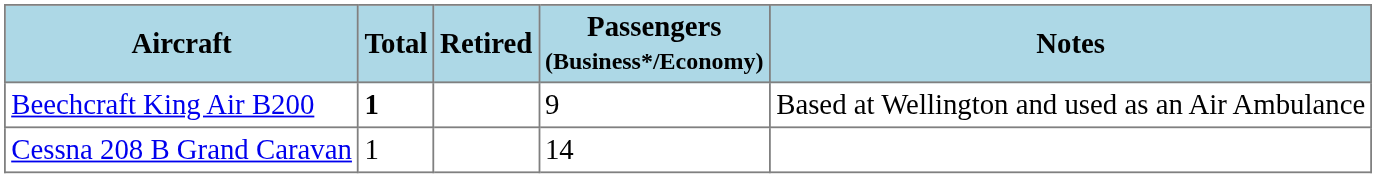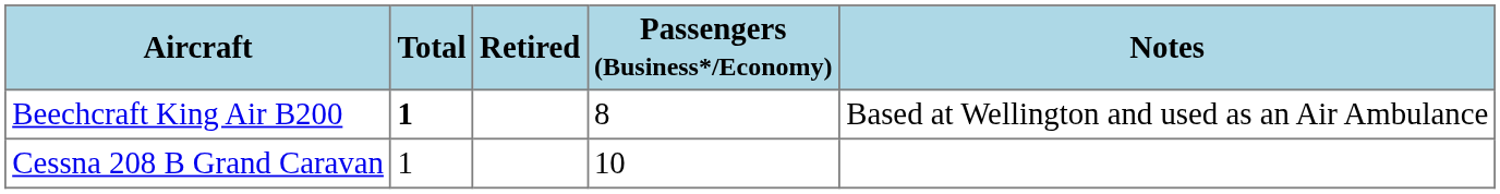Beechcraft King Air B200 | Passengers (Business*/Economy): 9 -> 8
Cessna 208 B Grand Caravan | Passengers (Business*/Economy): 14 -> 10
